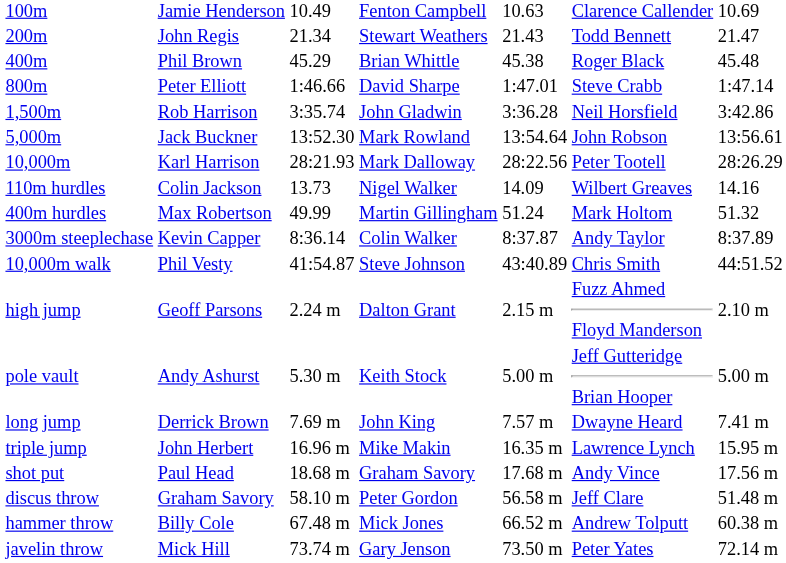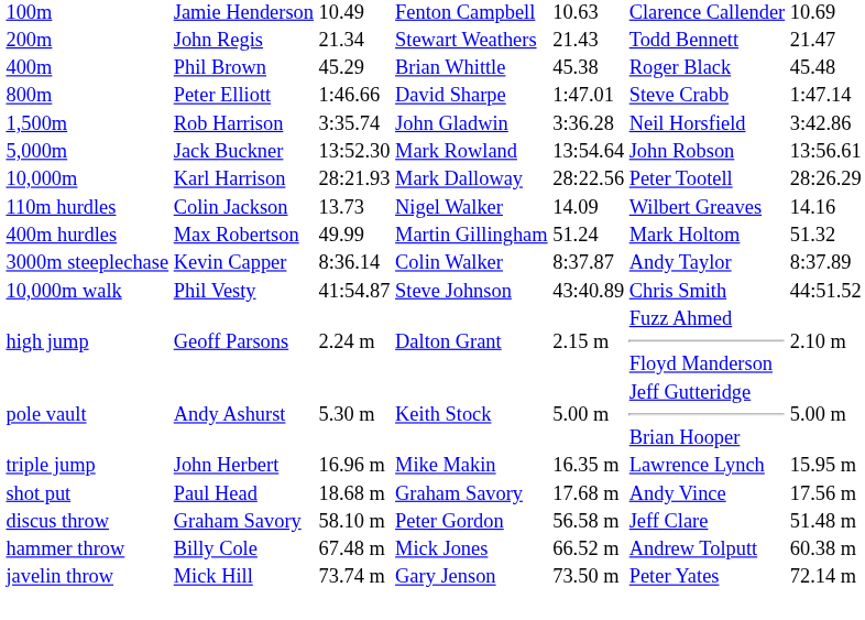- row: long jump | Derrick Brown | 7.69 m | John King | 7.57 m | Dwayne Heard | 7.41 m
